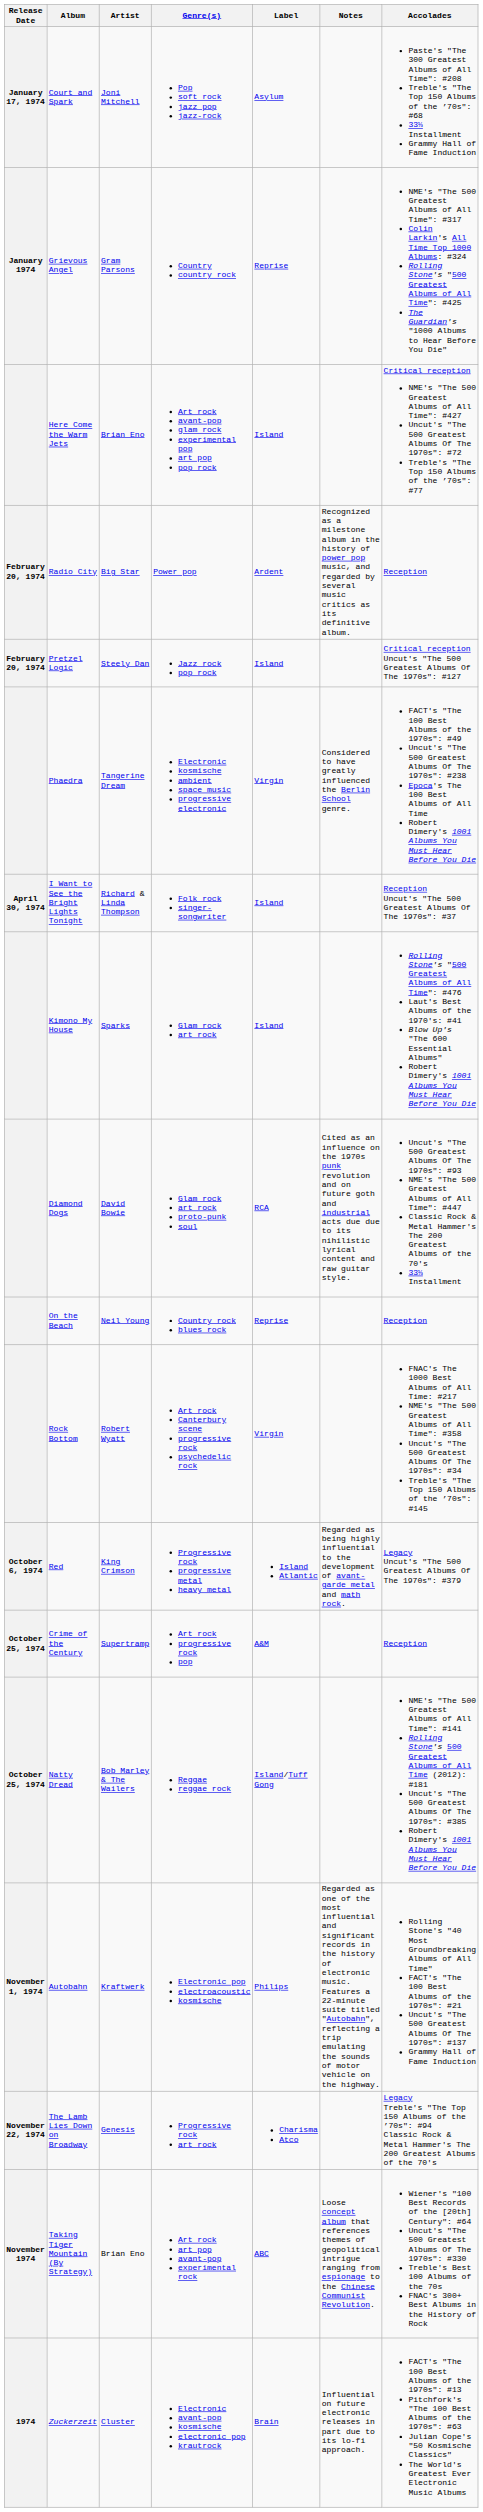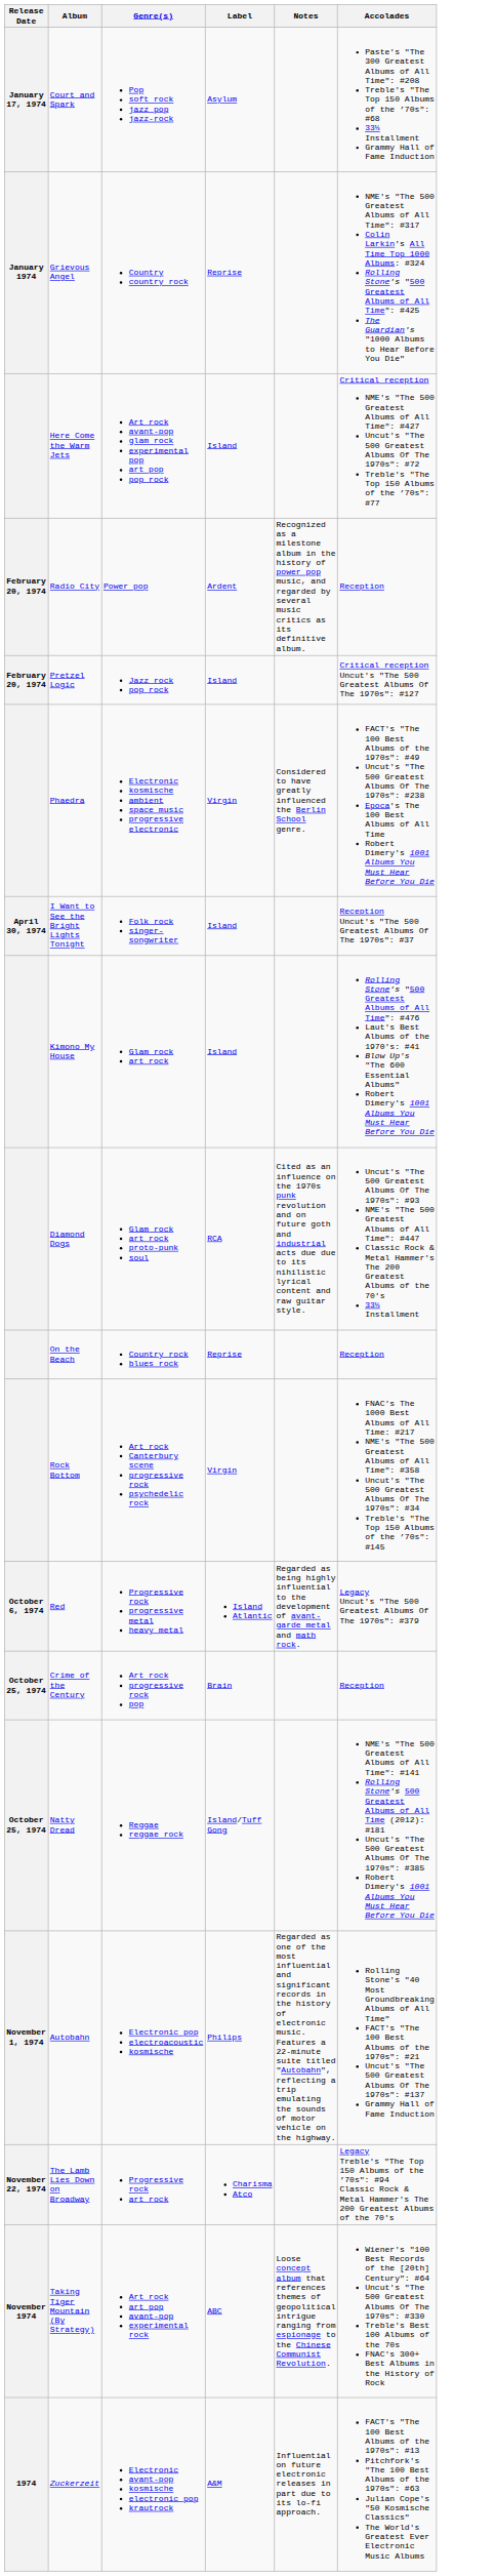- column: Artist | Joni Mitchell | Gram Parsons | Brian Eno | Big Star | Steely Dan | Tangerine Dream | Richard & Linda Thompson | Sparks | David Bowie | Neil Young | Robert Wyatt | King Crimson | Supertramp | Bob Marley & The Wailers | Kraftwerk | Genesis | Brian Eno | Cluster
Crime of the Century | Label: A&M -> Brain
Zuckerzeit | Label: Brain -> A&M
